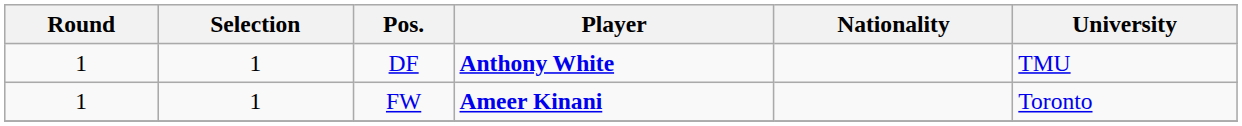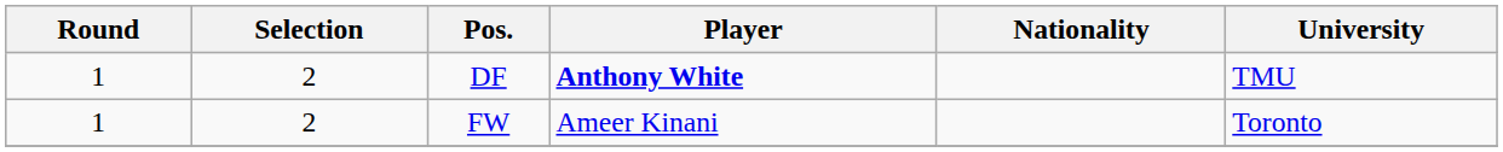DF | Selection: 1 -> 2
FW | Selection: 1 -> 2
FW | Player: bold -> normal
